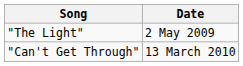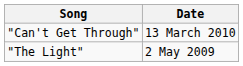rows swapped: "The Light" <-> "Can't Get Through"
